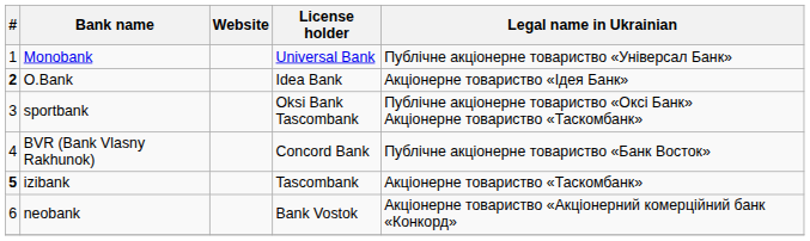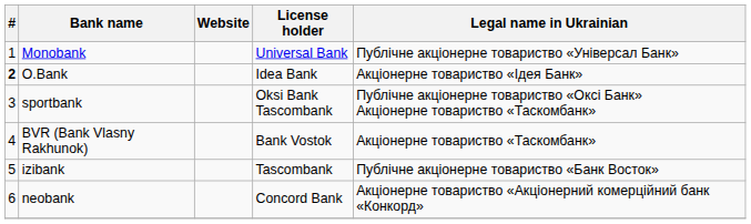BVR (Bank Vlasny Rakhunok) | License holder: Concord Bank -> Bank Vostok
BVR (Bank Vlasny Rakhunok) | Legal name in Ukrainian: Публічне акціонерне товариство «Банк Восток» -> Акціонерне товариство «Таскомбанк»
izibank | #: bold -> normal
izibank | Legal name in Ukrainian: Акціонерне товариство «Таскомбанк» -> Публічне акціонерне товариство «Банк Восток»
neobank | License holder: Bank Vostok -> Concord Bank
